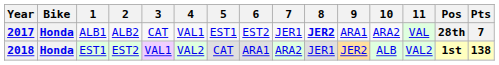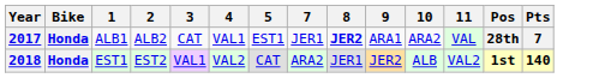- column: 6 | EST2 | ARA1
2018 | Pts: 138 -> 140
